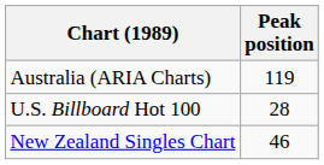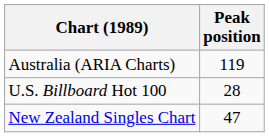New Zealand Singles Chart | Peak position: 46 -> 47
